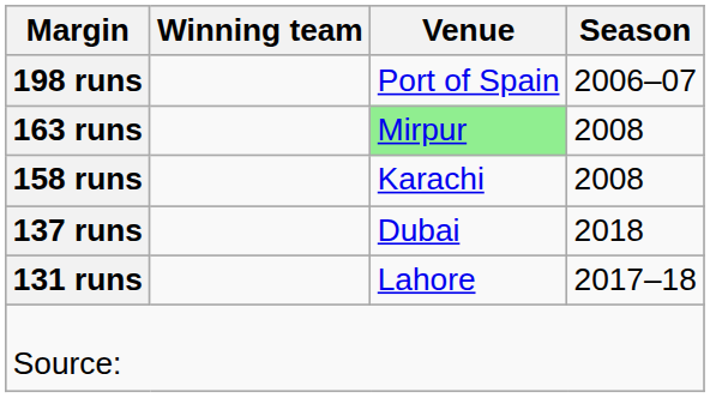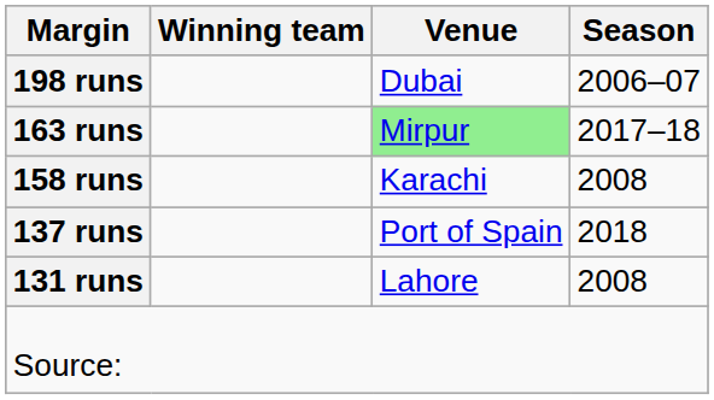198 runs | Venue: Port of Spain -> Dubai
163 runs | Season: 2008 -> 2017–18
137 runs | Venue: Dubai -> Port of Spain
131 runs | Season: 2017–18 -> 2008
